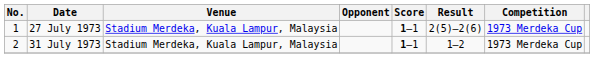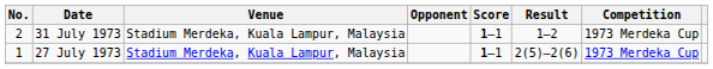rows swapped: 27 July 1973 <-> 31 July 1973
